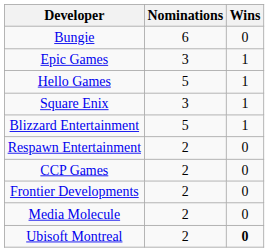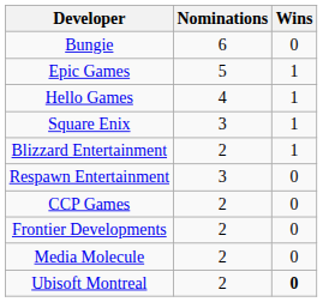Epic Games | Nominations: 3 -> 5
Hello Games | Nominations: 5 -> 4
Blizzard Entertainment | Nominations: 5 -> 2
Respawn Entertainment | Nominations: 2 -> 3
